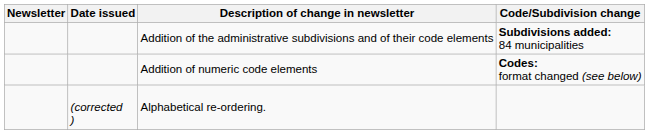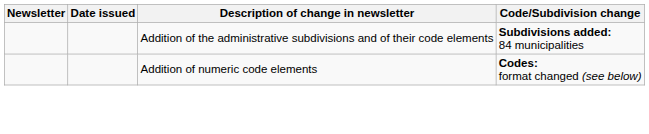- row: (corrected ) | Alphabetical re-ordering.
